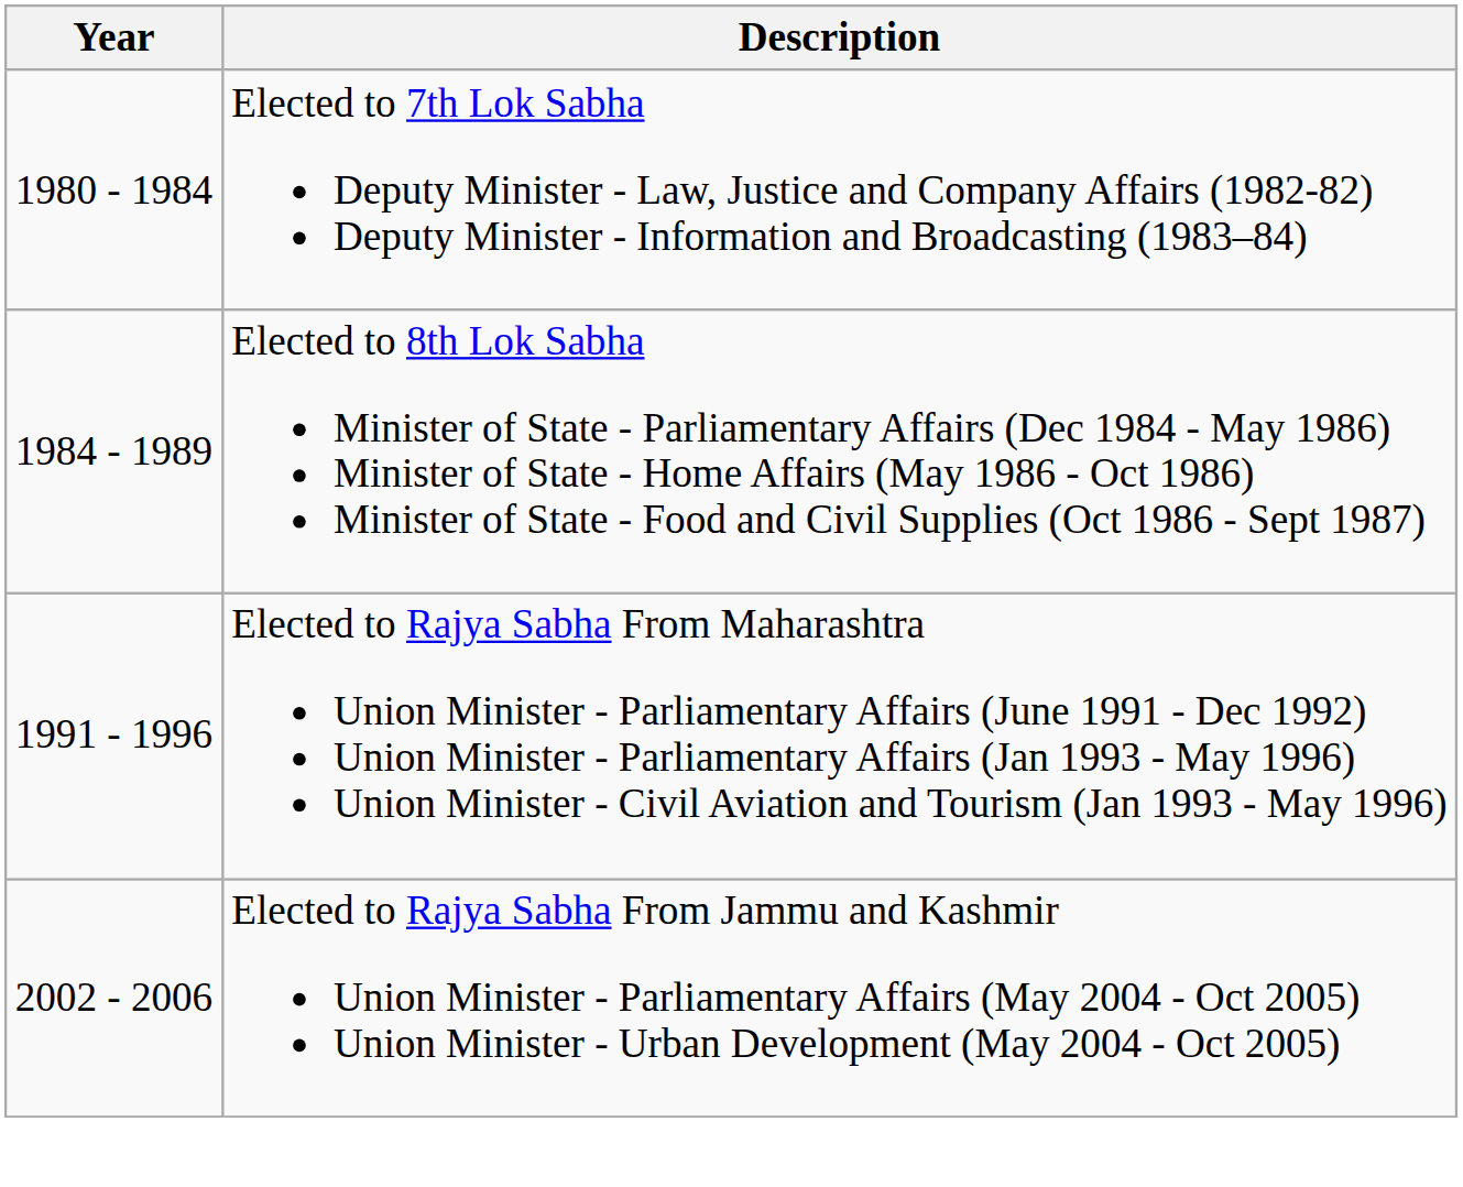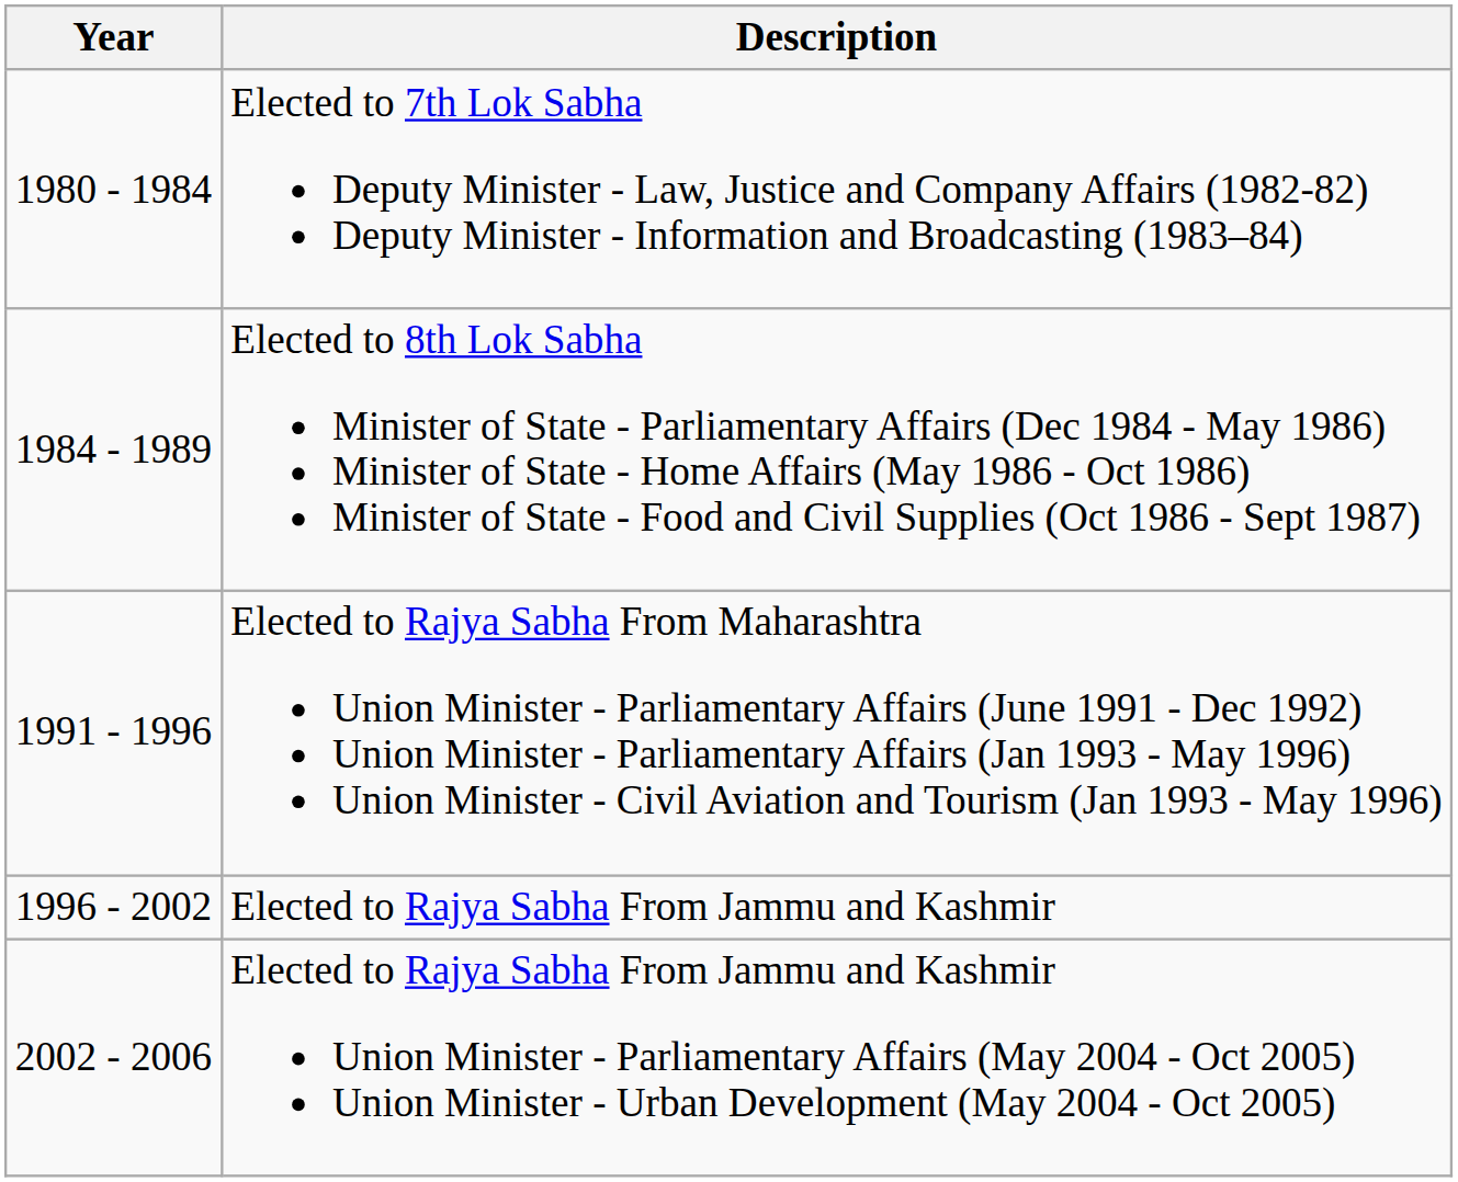+ row: 1996 - 2002 | Elected to Rajya Sabha From Jammu and Kashmir
